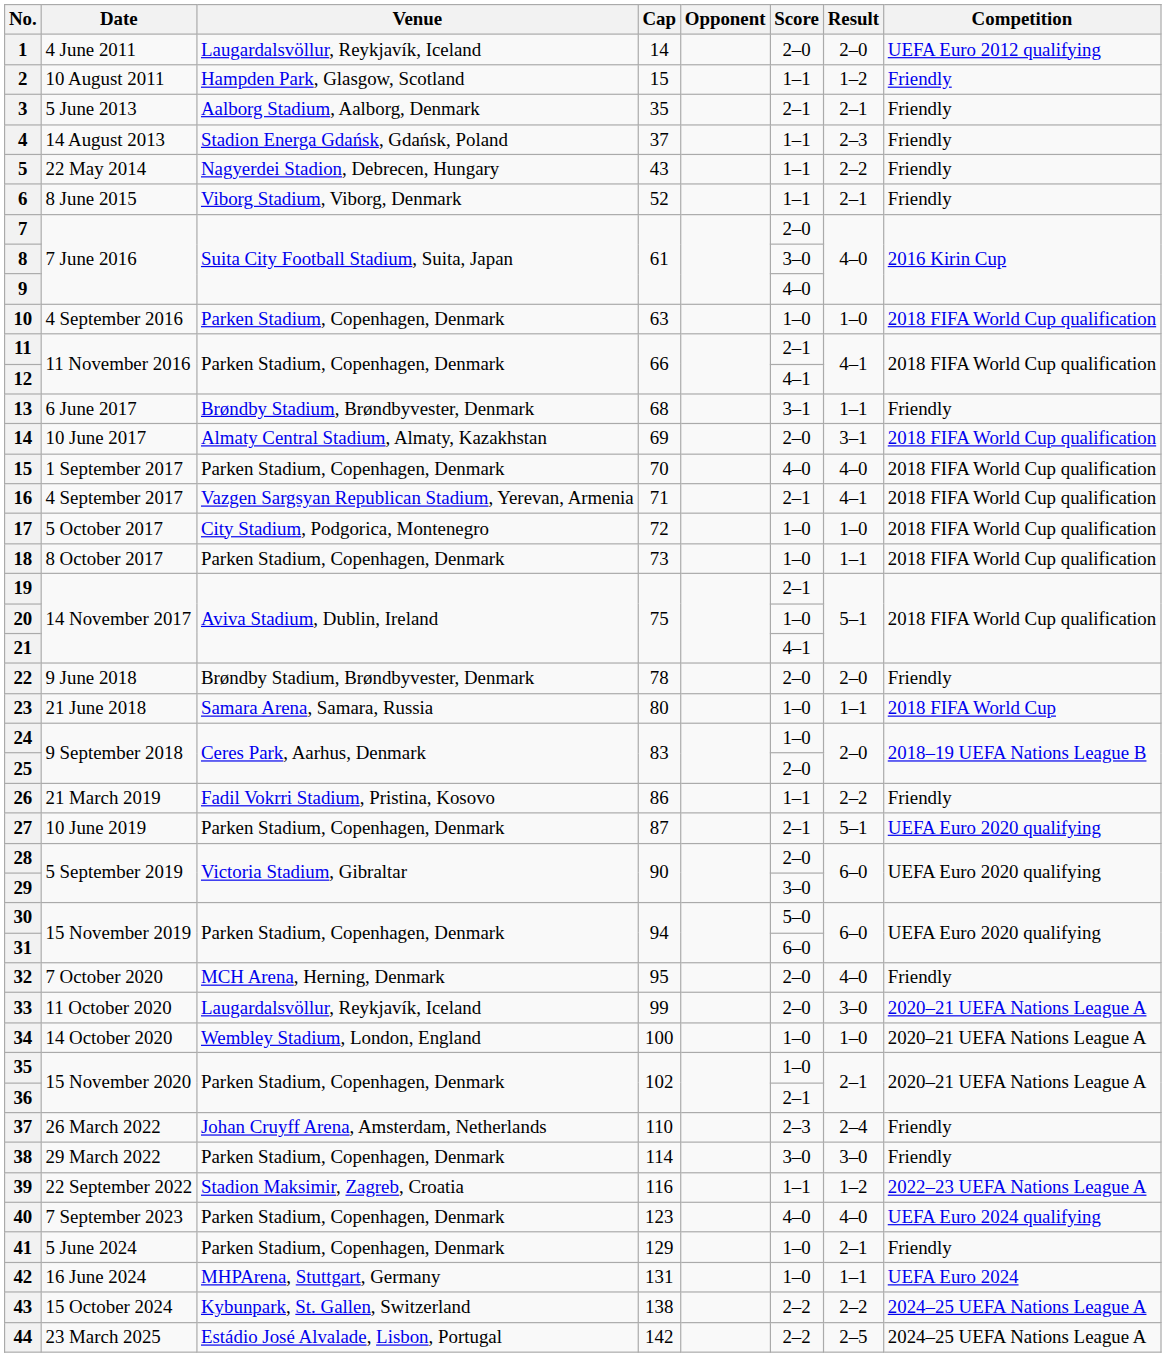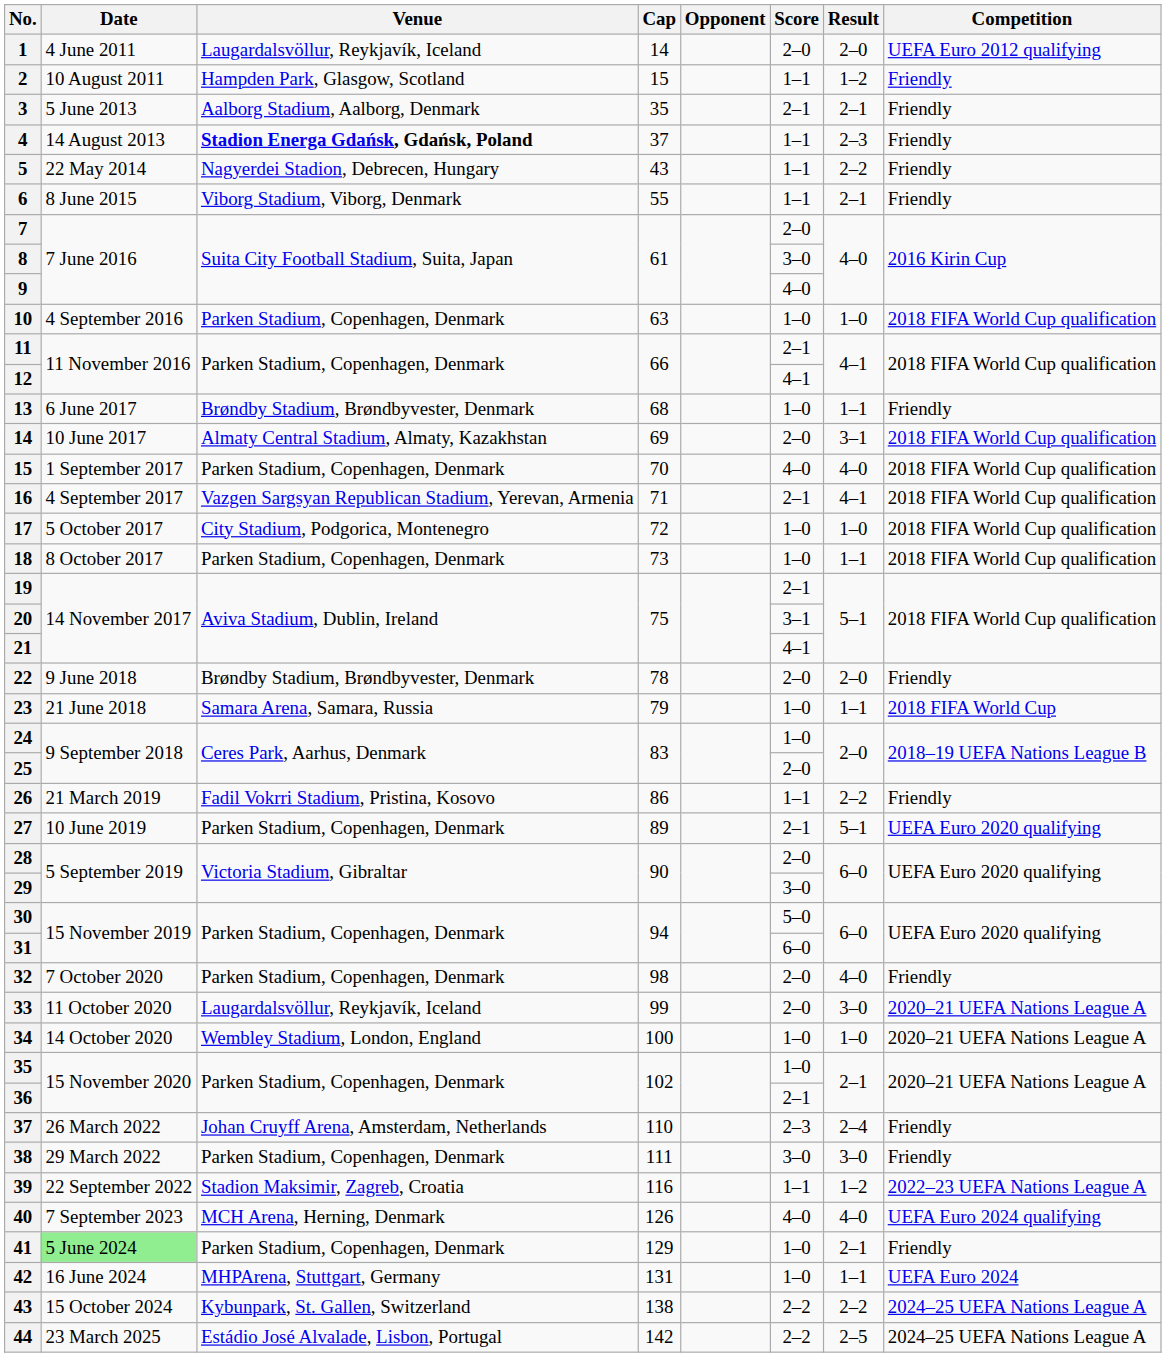4 | Venue: normal -> bold
6 | Cap: 52 -> 55
13 | Score: 3–1 -> 1–0
20 | Score: 1–0 -> 3–1
23 | Cap: 80 -> 79
27 | Cap: 87 -> 89
32 | Venue: MCH Arena, Herning, Denmark -> Parken Stadium, Copenhagen, Denmark
32 | Cap: 95 -> 98
38 | Cap: 114 -> 111
40 | Venue: Parken Stadium, Copenhagen, Denmark -> MCH Arena, Herning, Denmark
40 | Cap: 123 -> 126
41 | Date: no background -> lightgreen background
